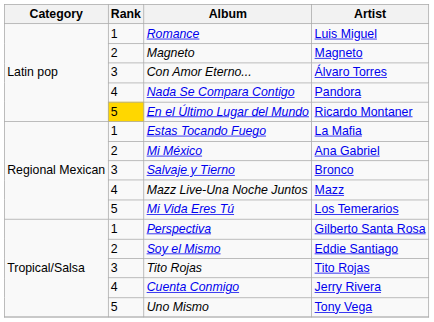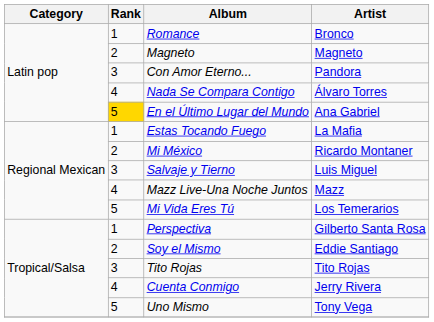Romance | Artist: Luis Miguel -> Bronco
Con Amor Eterno... | Artist: Álvaro Torres -> Pandora
Nada Se Compara Contigo | Artist: Pandora -> Álvaro Torres
En el Último Lugar del Mundo | Artist: Ricardo Montaner -> Ana Gabriel
Mi México | Artist: Ana Gabriel -> Ricardo Montaner
Salvaje y Tierno | Artist: Bronco -> Luis Miguel
